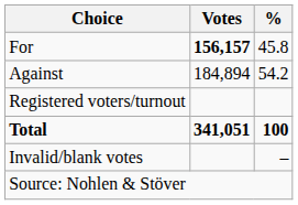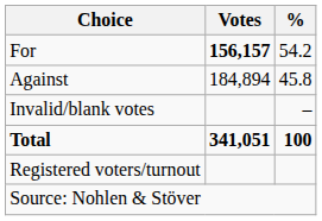For | %: 45.8 -> 54.2
Against | %: 54.2 -> 45.8
rows swapped: Invalid/blank votes <-> Registered voters/turnout
